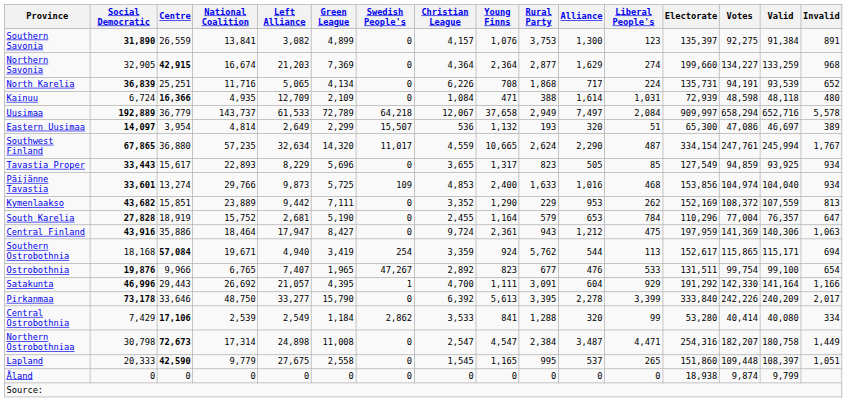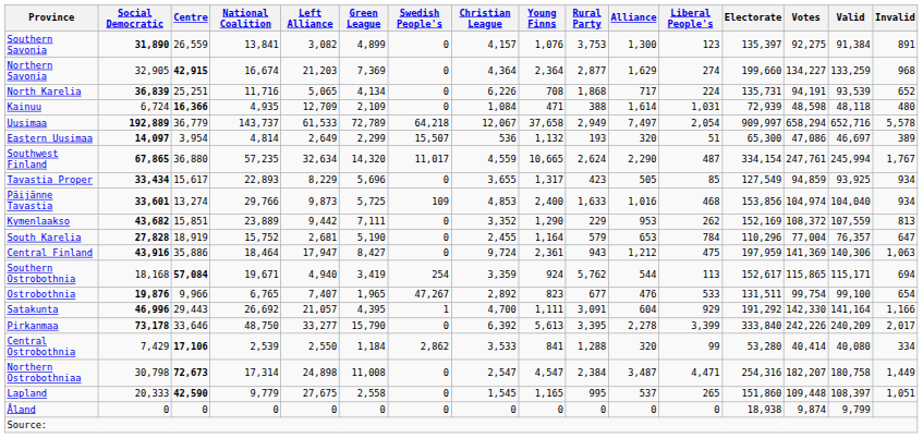Uusimaa | Liberal People's: 2,084 -> 2,054
Tavastia Proper | Social Democratic: 33,443 -> 33,434
Tavastia Proper | Rural Party: 823 -> 423
Central Ostrobothnia | Left Alliance: 2,549 -> 2,550
